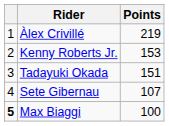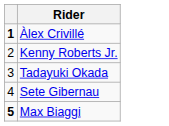- column: Points | 219 | 153 | 151 | 107 | 100
Àlex Crivillé | column 1: normal -> bold
